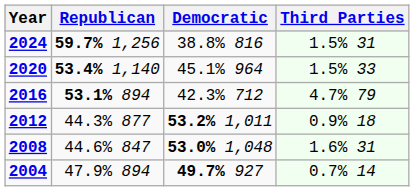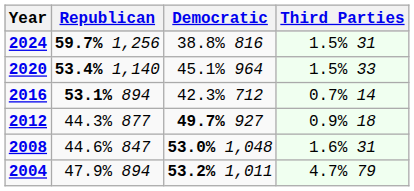2016 | Third Parties: 4.7% 79 -> 0.7% 14
2012 | Democratic: 53.2% 1,011 -> 49.7% 927
2004 | Democratic: 49.7% 927 -> 53.2% 1,011
2004 | Third Parties: 0.7% 14 -> 4.7% 79
